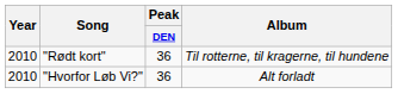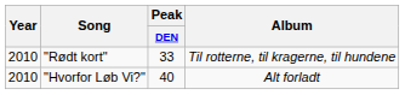"Rødt kort" | Peak / DEN: 36 -> 33
"Hvorfor Løb Vi?" | Peak / DEN: 36 -> 40
